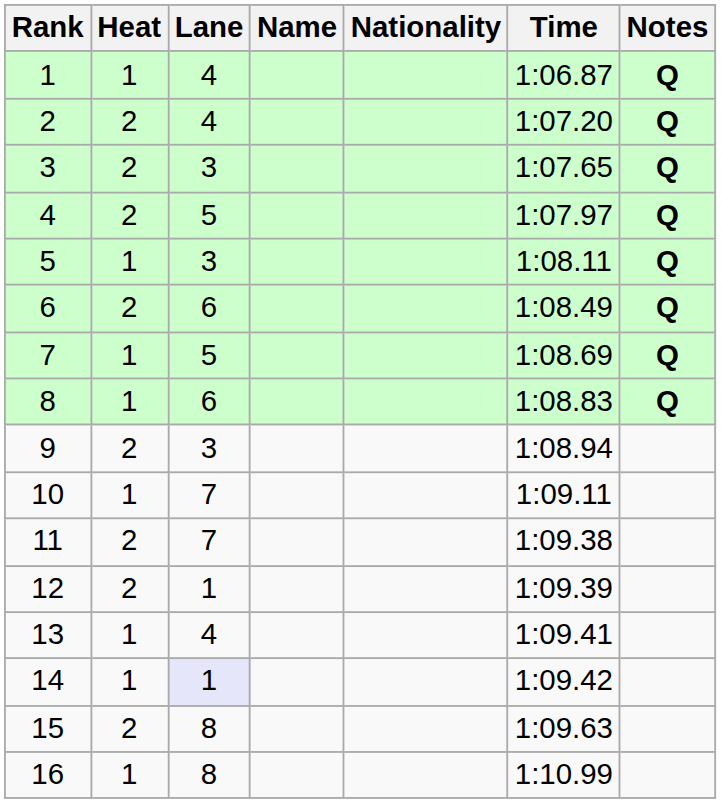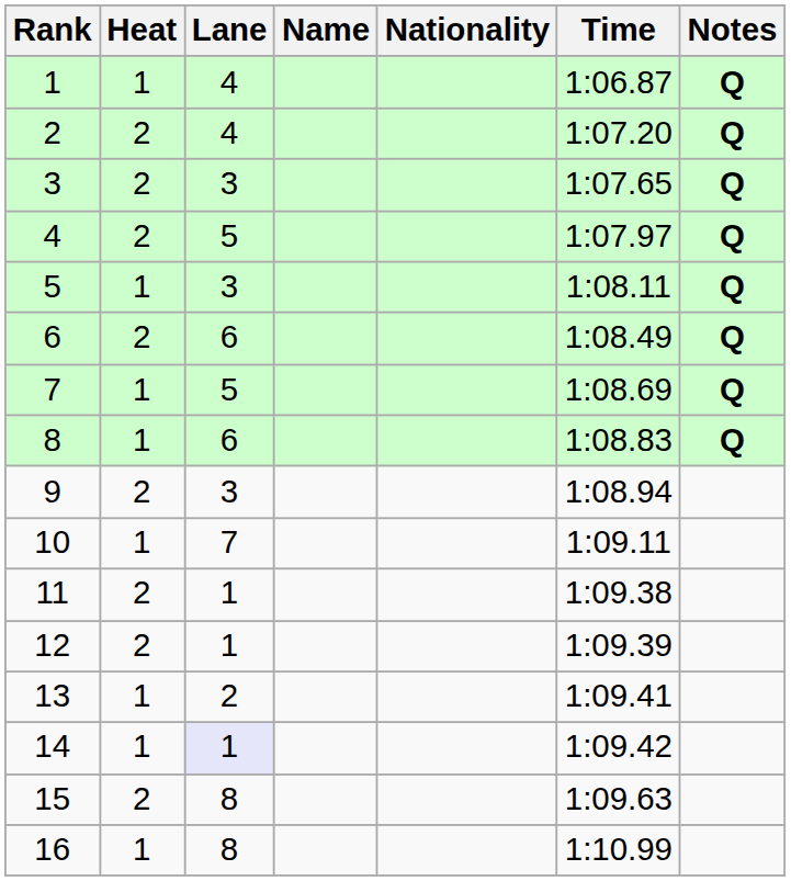11 | Lane: 7 -> 1
13 | Lane: 4 -> 2
